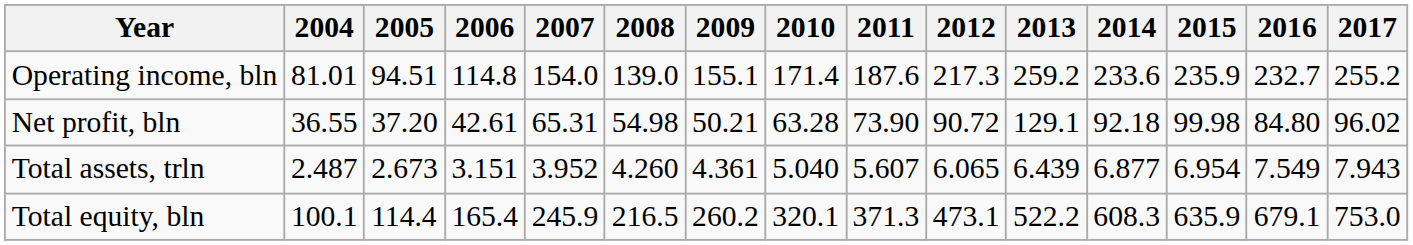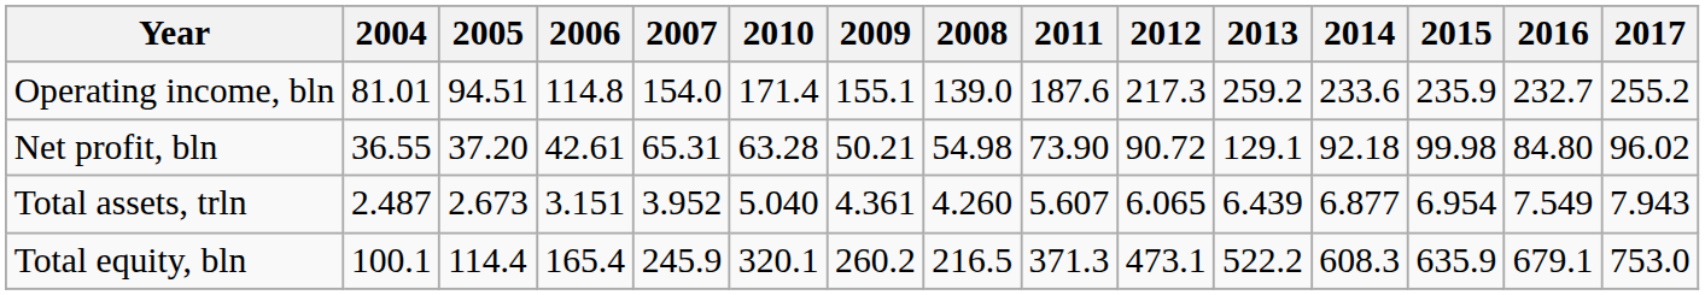columns swapped: 2008 <-> 2010
